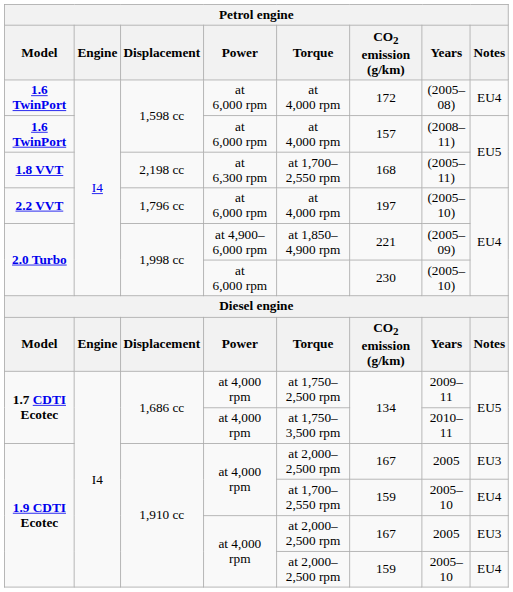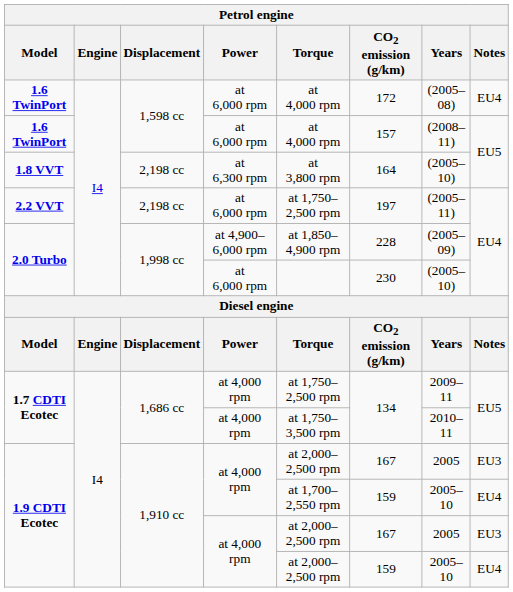1.8 VVT | Torque: at 1,700–2,550 rpm -> at 3,800 rpm
1.8 VVT | CO2 emission (g/km): 168 -> 164
1.8 VVT | Years: (2005–11) -> (2005–10)
2.2 VVT | Displacement: 1,796 cc -> 2,198 cc
2.2 VVT | Torque: at 4,000 rpm -> at 1,750–2,500 rpm
2.2 VVT | Years: (2005–10) -> (2005–11)
2.0 Turbo / at 4,900–6,000 rpm | CO2 emission (g/km): 221 -> 228
